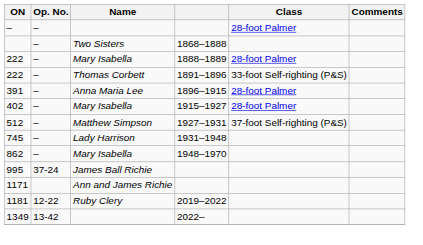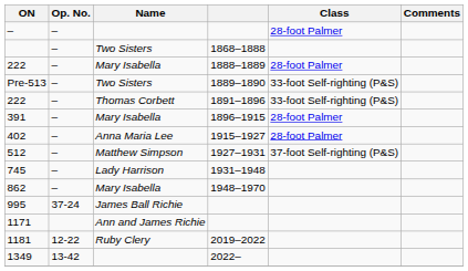+ row: Pre-513 | – | Two Sisters | 1889–1890 | 33-foot Self-righting (P&S)
391 | Name: Anna Maria Lee -> Mary Isabella
402 | Name: Mary Isabella -> Anna Maria Lee
